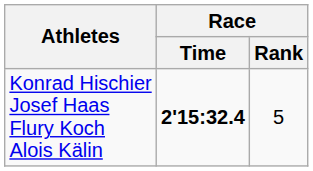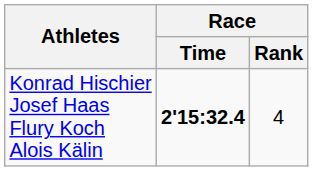Konrad Hischier Josef Haas Flury Koch Alois Kälin | Race / Rank: 5 -> 4
